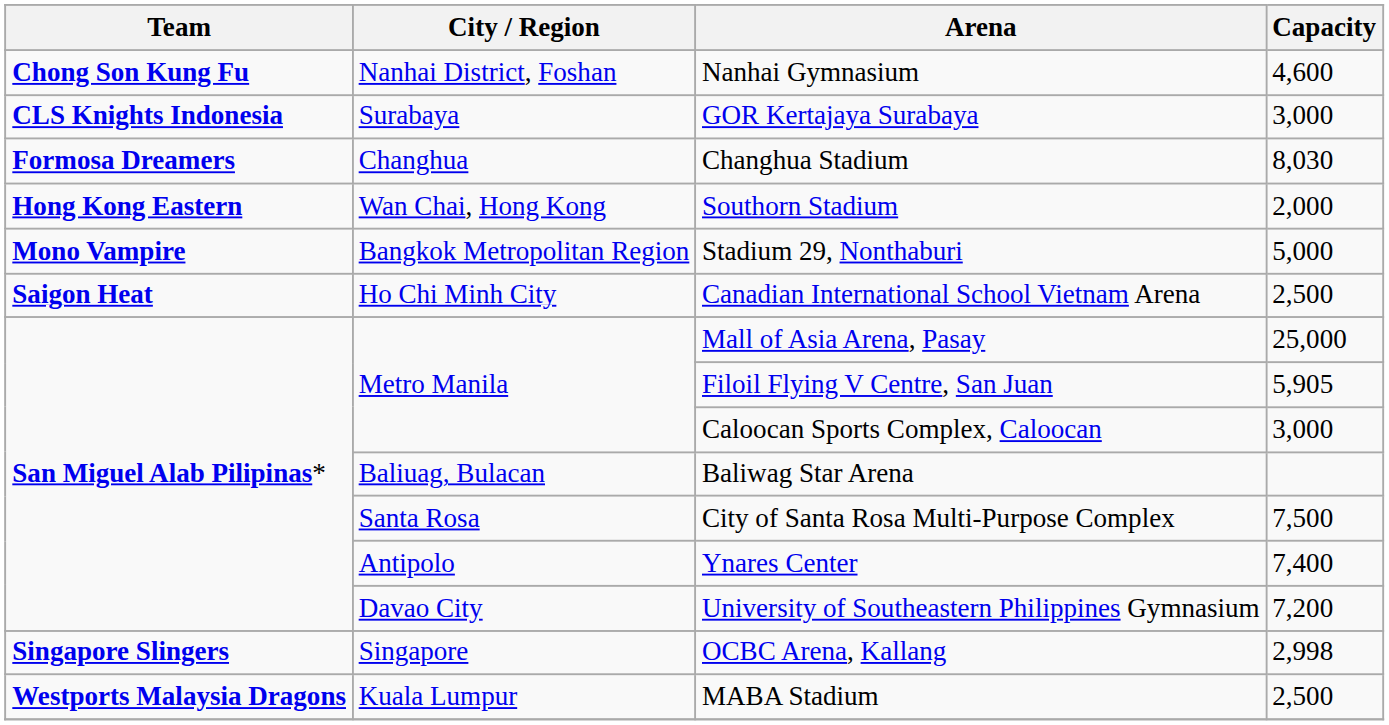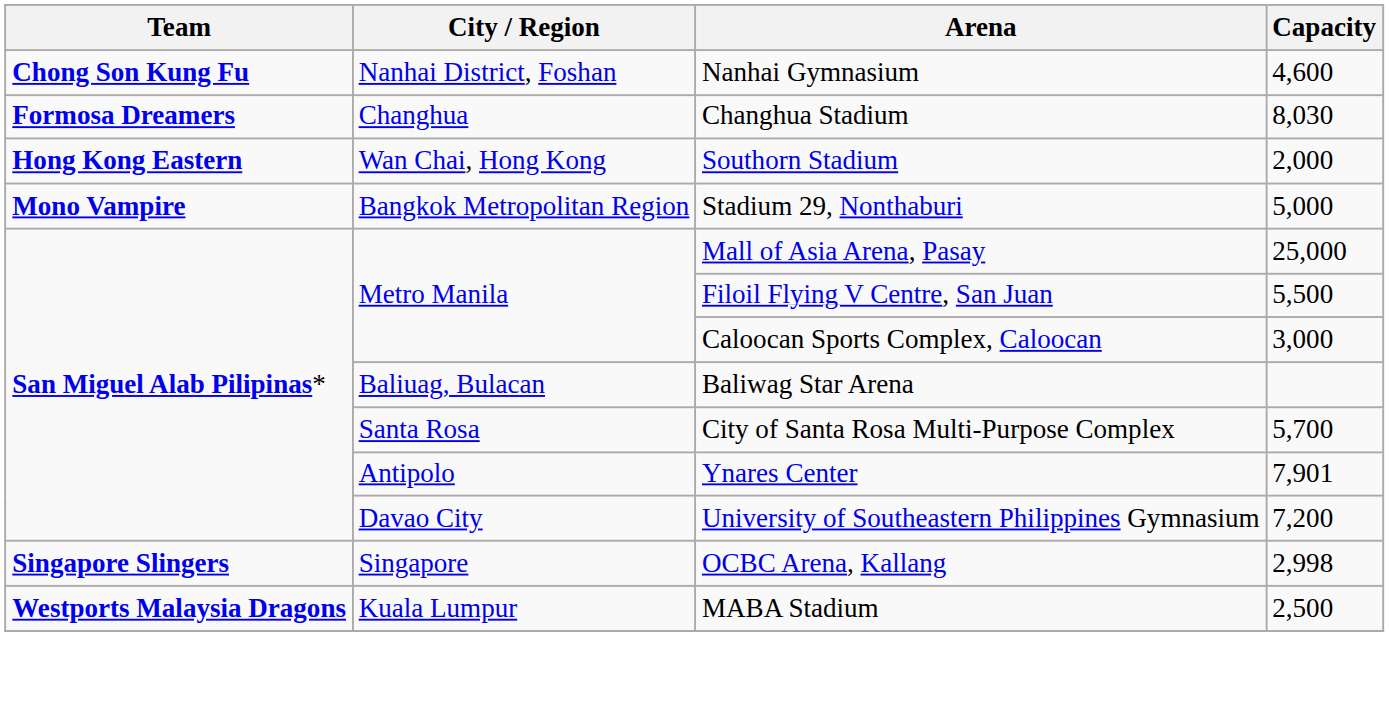- row: CLS Knights Indonesia | Surabaya | GOR Kertajaya Surabaya | 3,000
- row: Saigon Heat | Ho Chi Minh City | Canadian International School Vietnam Arena | 2,500
Filoil Flying V Centre, San Juan | Capacity: 5,905 -> 5,500
City of Santa Rosa Multi-Purpose Complex | Capacity: 7,500 -> 5,700
Ynares Center | Capacity: 7,400 -> 7,901
